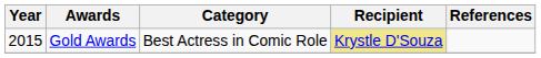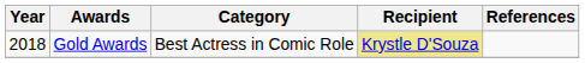Gold Awards | Year: 2015 -> 2018
